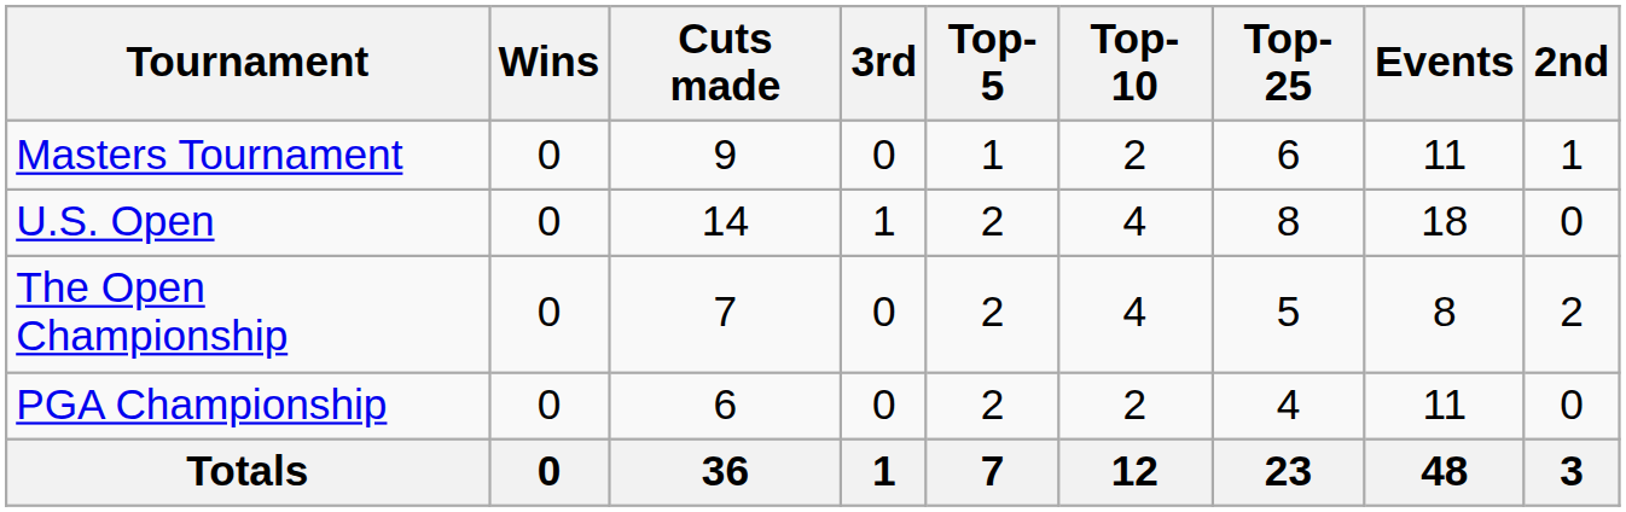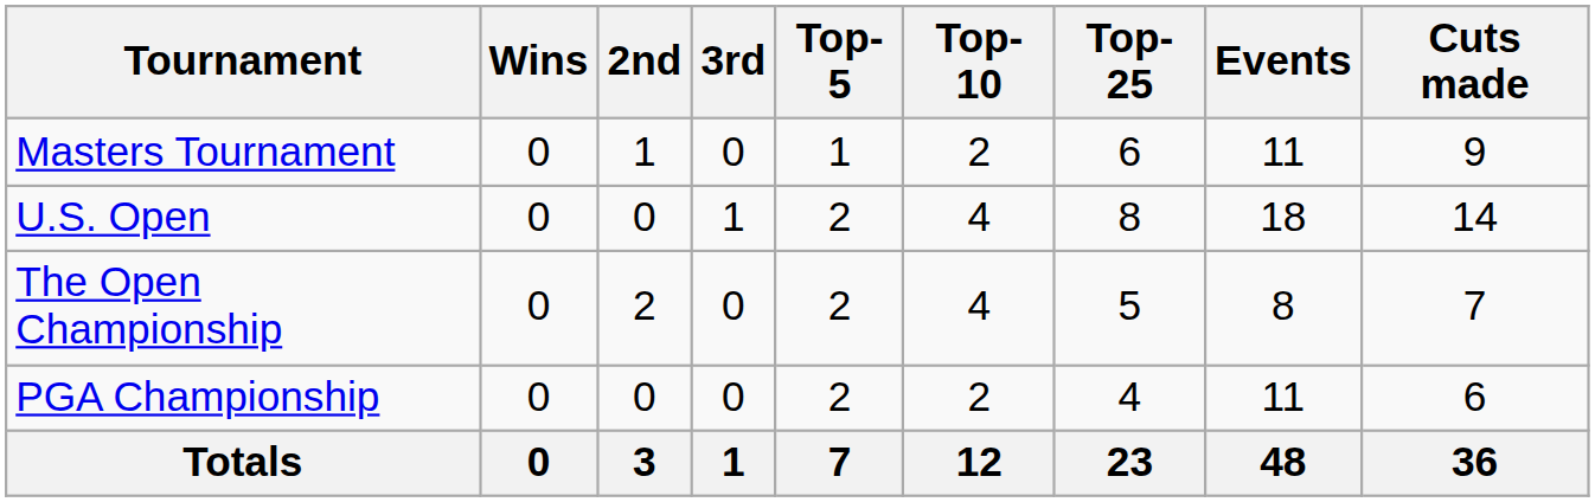columns swapped: 2nd <-> Cuts made
